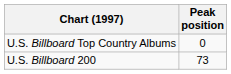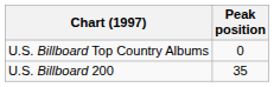U.S. Billboard 200 | Peak position: 73 -> 35
